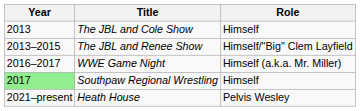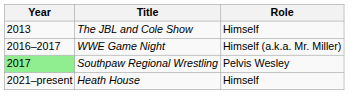- row: 2013–2015 | The JBL and Renee Show | Himself/"Big" Clem Layfield
Southpaw Regional Wrestling | Role: Himself -> Pelvis Wesley
Heath House | Role: Pelvis Wesley -> Himself
